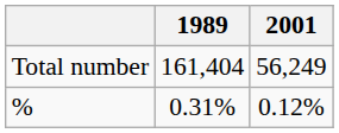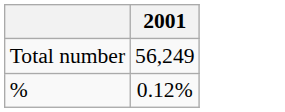- column: 1989 | 161,404 | 0.31%
